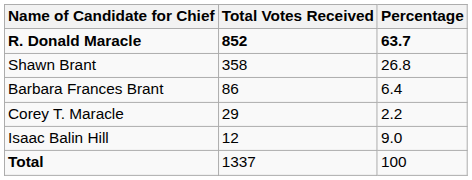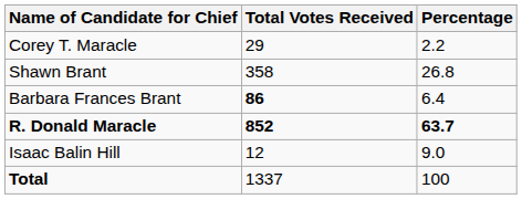rows swapped: R. Donald Maracle <-> Corey T. Maracle
Barbara Frances Brant | Total Votes Received: normal -> bold
